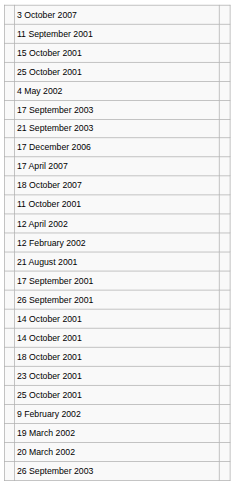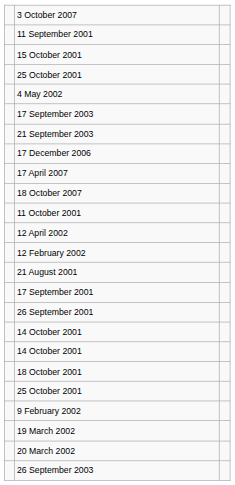- row: 23 October 2001
